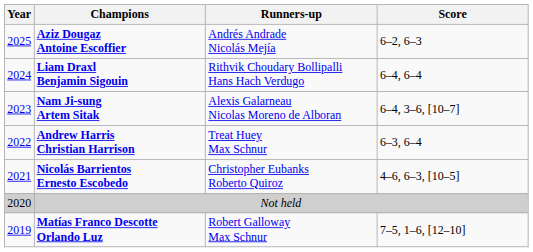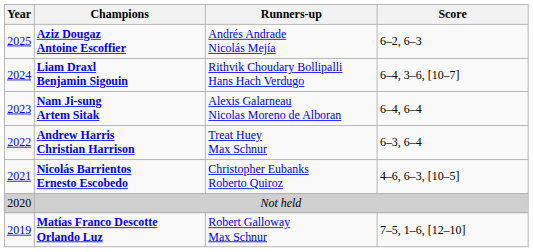Liam Draxl Benjamin Sigouin | Score: 6–4, 6–4 -> 6–4, 3–6, [10–7]
Nam Ji-sung Artem Sitak | Score: 6–4, 3–6, [10–7] -> 6–4, 6–4
